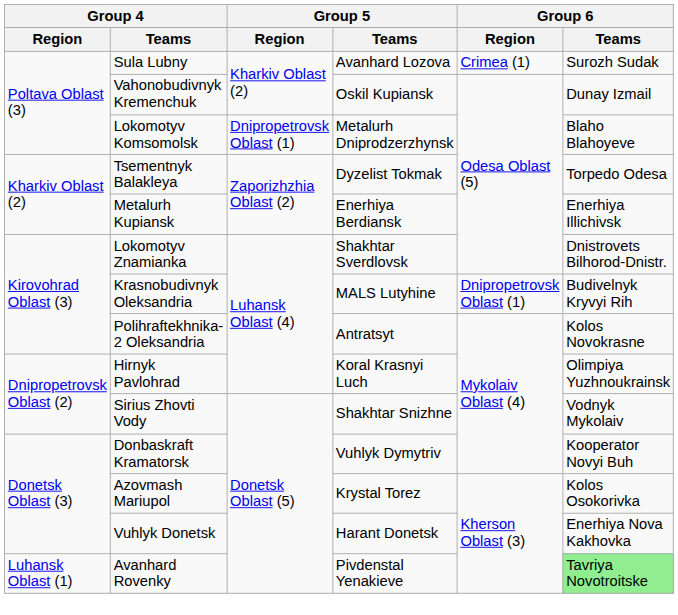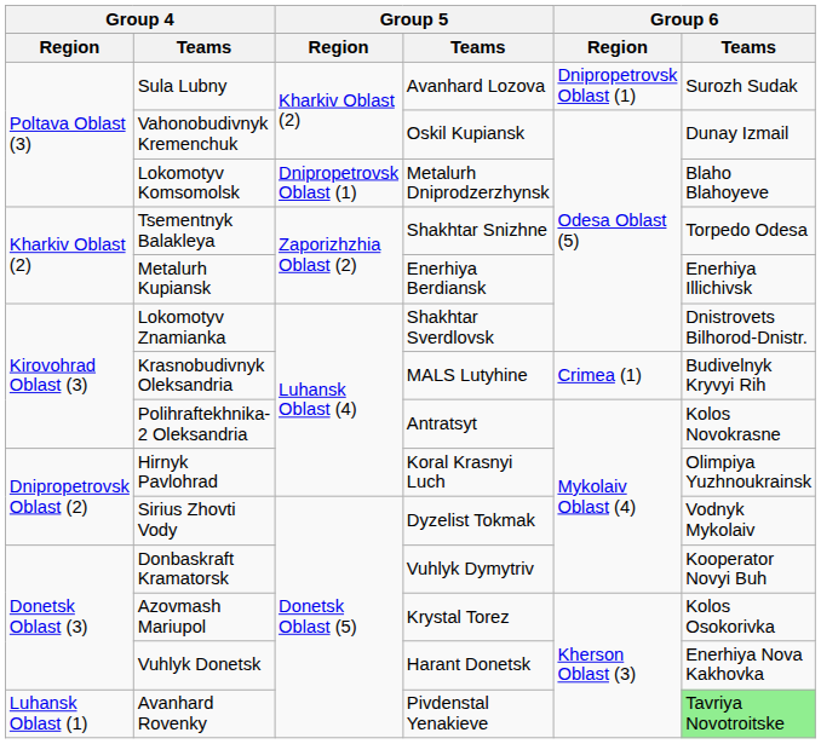Sula Lubny | Group 6 / Region: Crimea (1) -> Dnipropetrovsk Oblast (1)
Tsementnyk Balakleya | Group 5 / Teams: Dyzelist Tokmak -> Shakhtar Snizhne
Krasnobudivnyk Oleksandria | Group 6 / Region: Dnipropetrovsk Oblast (1) -> Crimea (1)
Sirius Zhovti Vody | Group 5 / Teams: Shakhtar Snizhne -> Dyzelist Tokmak
